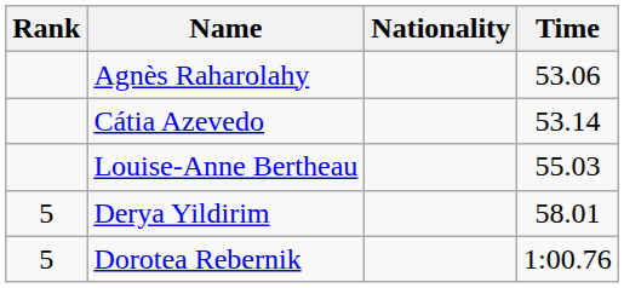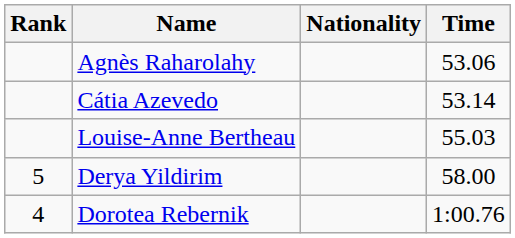Derya Yildirim | Time: 58.01 -> 58.00
Dorotea Rebernik | Rank: 5 -> 4
